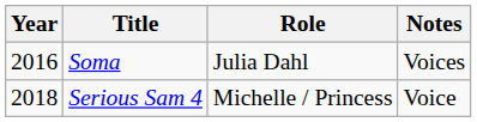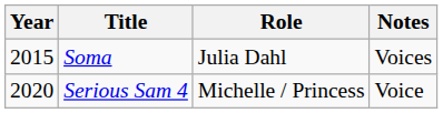Soma | Year: 2016 -> 2015
Serious Sam 4 | Year: 2018 -> 2020
